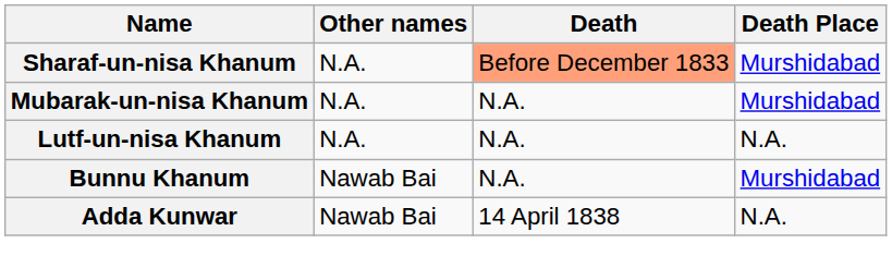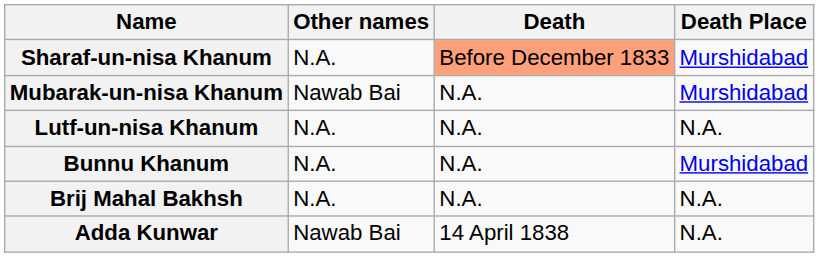Mubarak-un-nisa Khanum | Other names: N.A. -> Nawab Bai
Bunnu Khanum | Other names: Nawab Bai -> N.A.
+ row: Brij Mahal Bakhsh | N.A. | N.A. | N.A.
